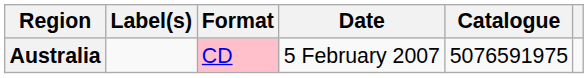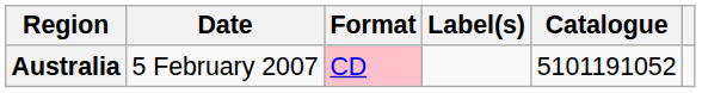columns swapped: Date <-> Label(s)
Australia | Catalogue: 5076591975 -> 5101191052
